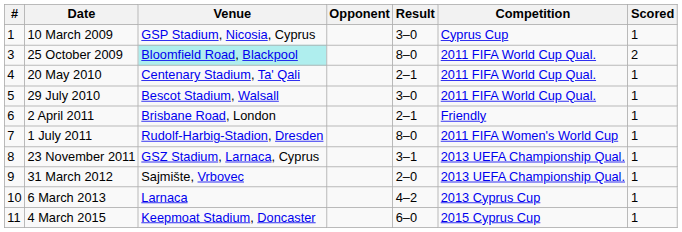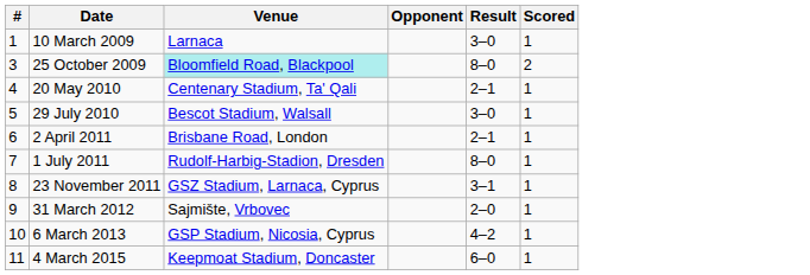- column: Competition | Cyprus Cup | 2011 FIFA World Cup Qual. | 2011 FIFA World Cup Qual. | 2011 FIFA World Cup Qual. | Friendly | 2011 FIFA Women's World Cup | 2013 UEFA Championship Qual. | 2013 UEFA Championship Qual. | 2013 Cyprus Cup | 2015 Cyprus Cup
10 March 2009 | Venue: GSP Stadium, Nicosia, Cyprus -> Larnaca
6 March 2013 | Venue: Larnaca -> GSP Stadium, Nicosia, Cyprus
